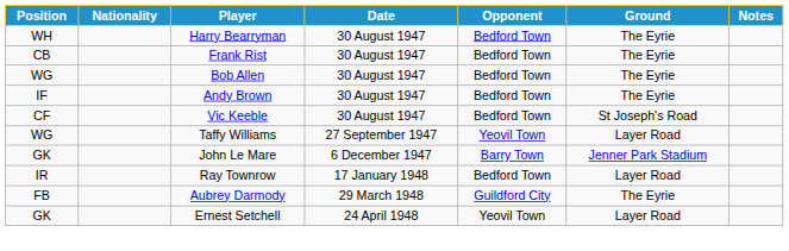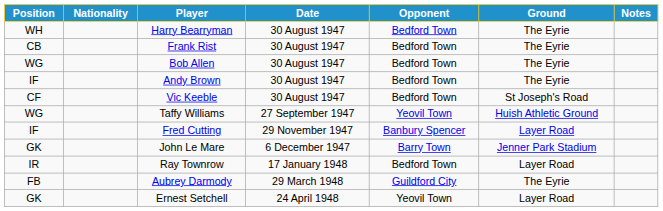Taffy Williams | Ground: Layer Road -> Huish Athletic Ground
+ row: IF | Fred Cutting | 29 November 1947 | Banbury Spencer | Layer Road
